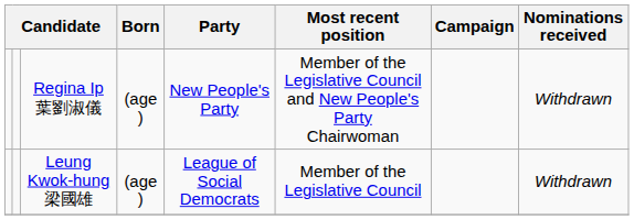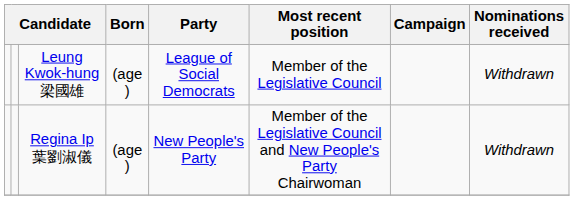rows swapped: Regina Ip 葉劉淑儀 <-> Leung Kwok-hung 梁國雄
